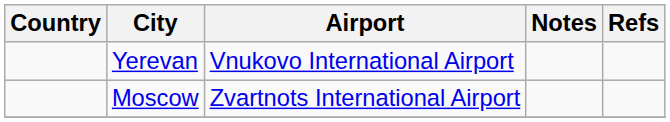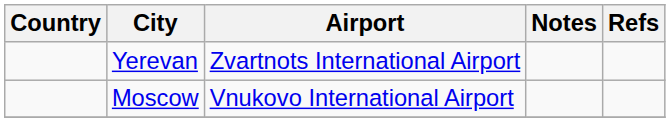Yerevan | Airport: Vnukovo International Airport -> Zvartnots International Airport
Moscow | Airport: Zvartnots International Airport -> Vnukovo International Airport
